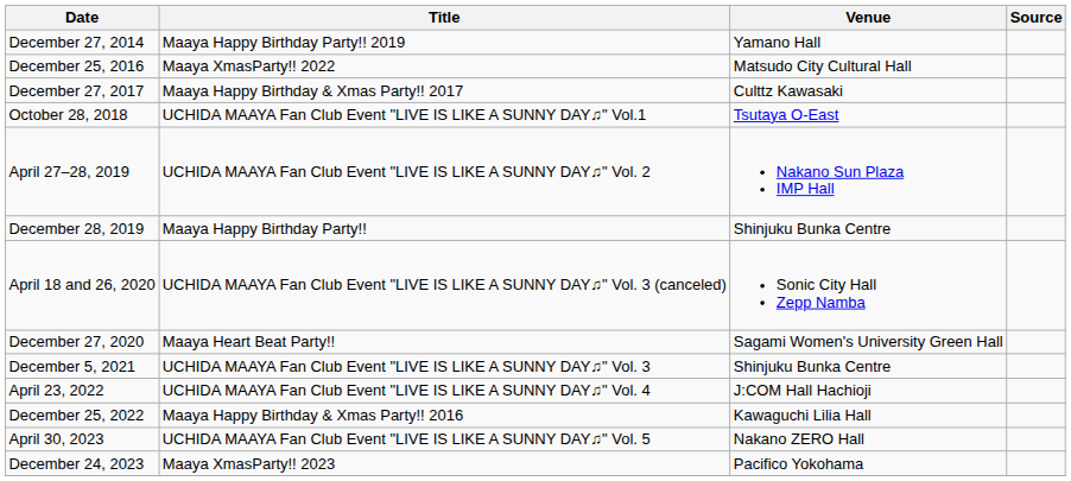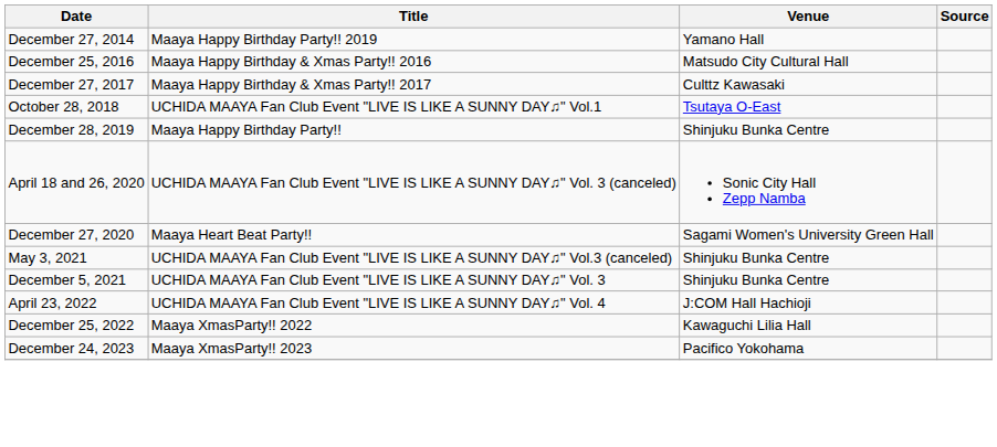December 25, 2016 | Title: Maaya XmasParty!! 2022 -> Maaya Happy Birthday & Xmas Party!! 2016
- row: April 27–28, 2019 | UCHIDA MAAYA Fan Club Event "LIVE IS LIKE A SUNNY DAY♫" Vol. 2 | Nakano Sun Plaza IMP Hall
+ row: May 3, 2021 | UCHIDA MAAYA Fan Club Event "LIVE IS LIKE A SUNNY DAY♫" Vol.3 (canceled) | Shinjuku Bunka Centre
December 25, 2022 | Title: Maaya Happy Birthday & Xmas Party!! 2016 -> Maaya XmasParty!! 2022
- row: April 30, 2023 | UCHIDA MAAYA Fan Club Event "LIVE IS LIKE A SUNNY DAY♫" Vol. 5 | Nakano ZERO Hall
